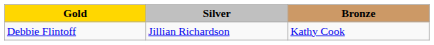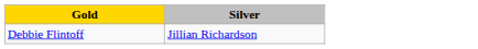- column: Bronze | Kathy Cook
